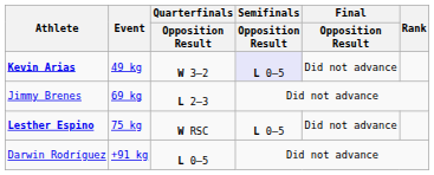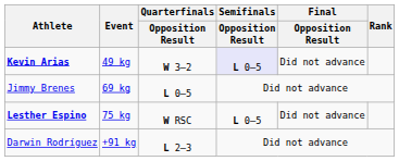Jimmy Brenes | Quarterfinals / Opposition Result: L 2–3 -> L 0–5
Darwin Rodríguez | Quarterfinals / Opposition Result: L 0–5 -> L 2–3
